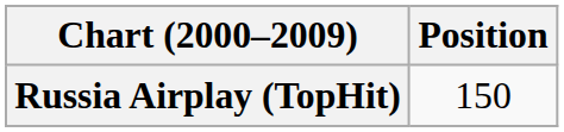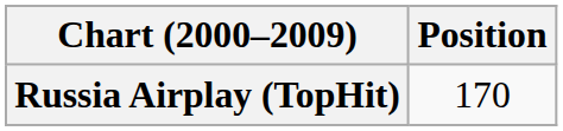Russia Airplay (TopHit) | Position: 150 -> 170
